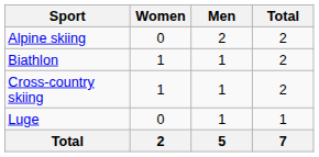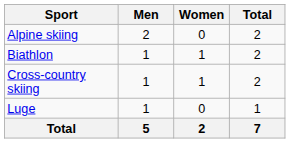columns swapped: Men <-> Women
